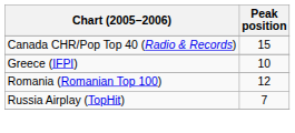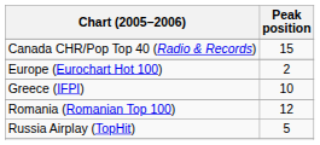+ row: Europe (Eurochart Hot 100) | 2
Russia Airplay (TopHit) | Peak position: 7 -> 5
